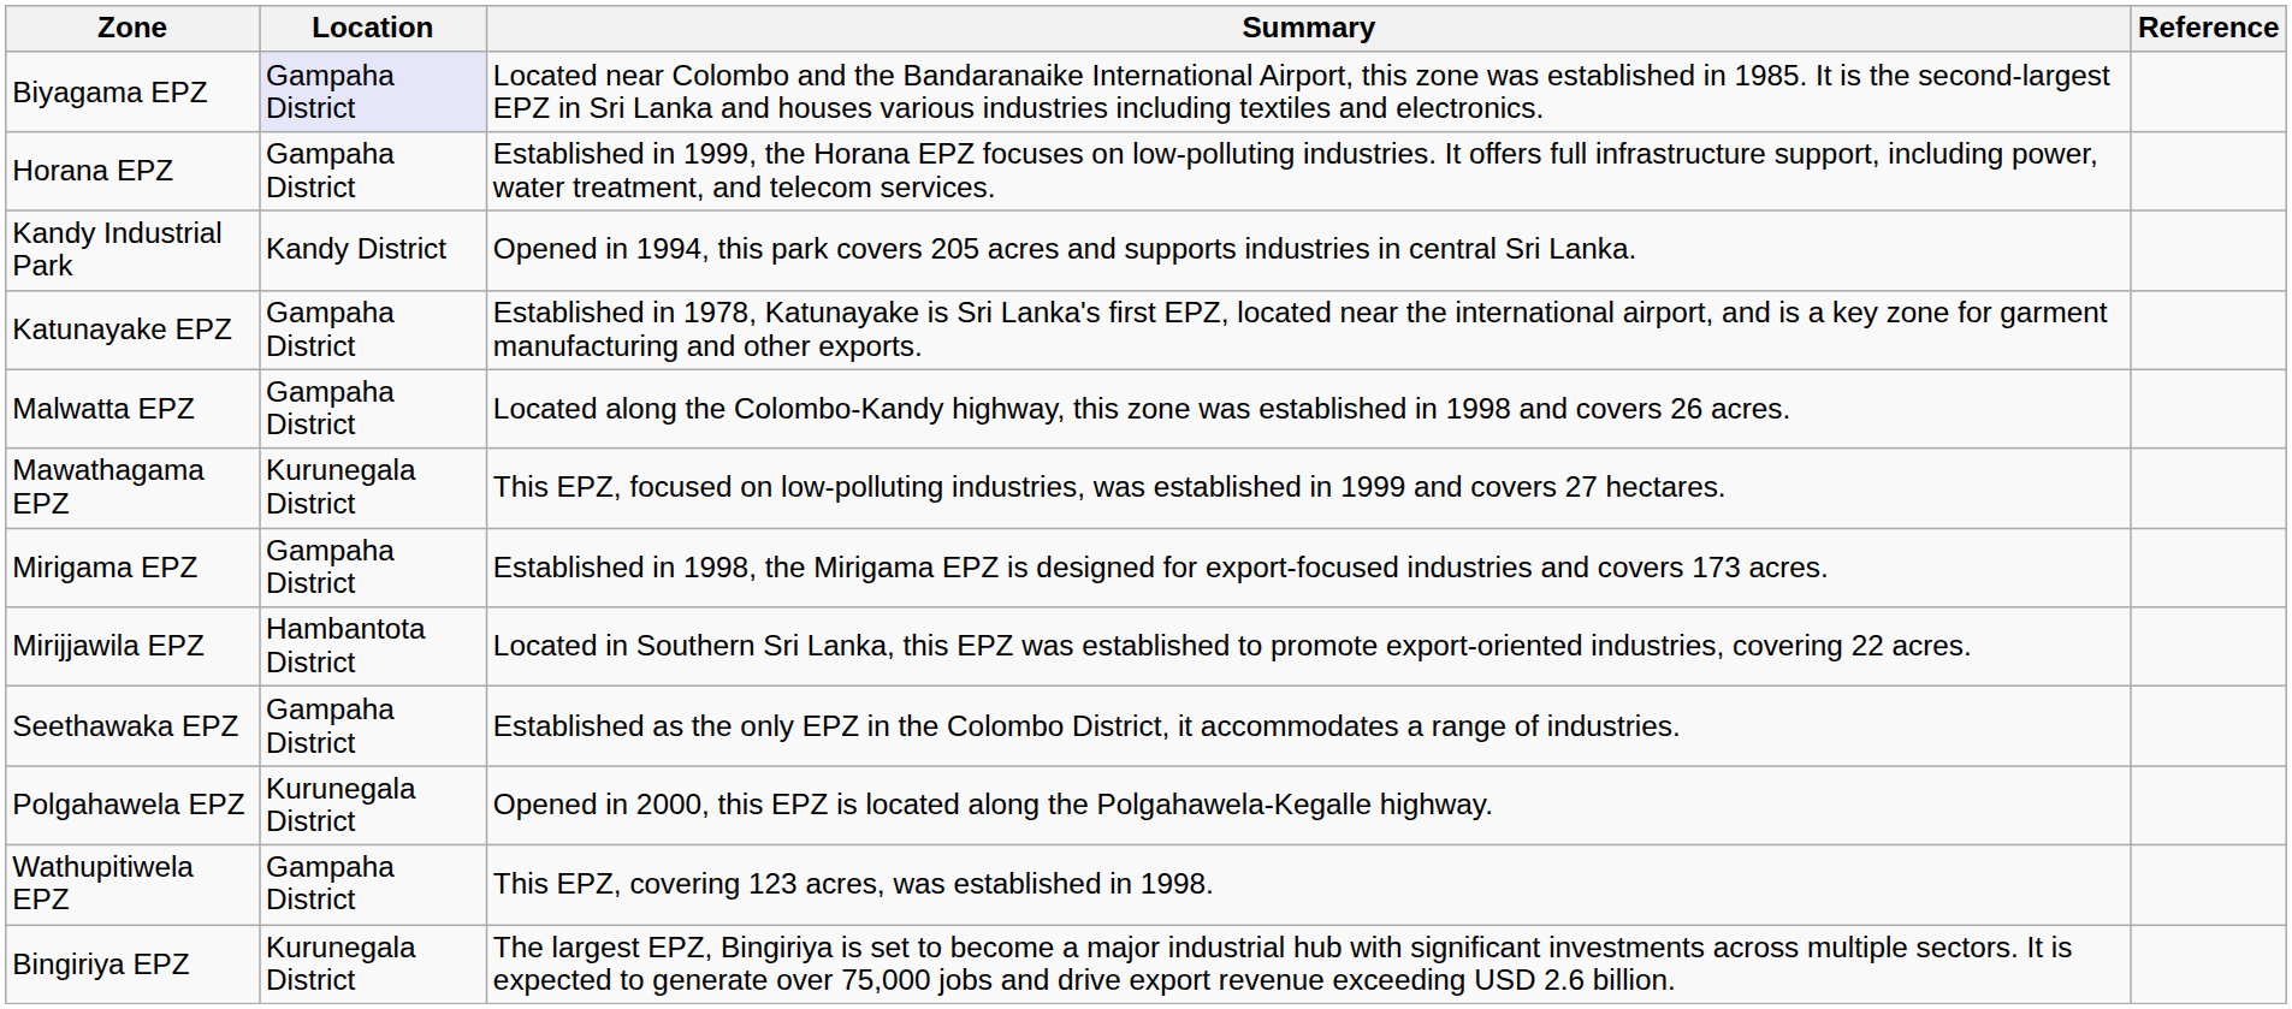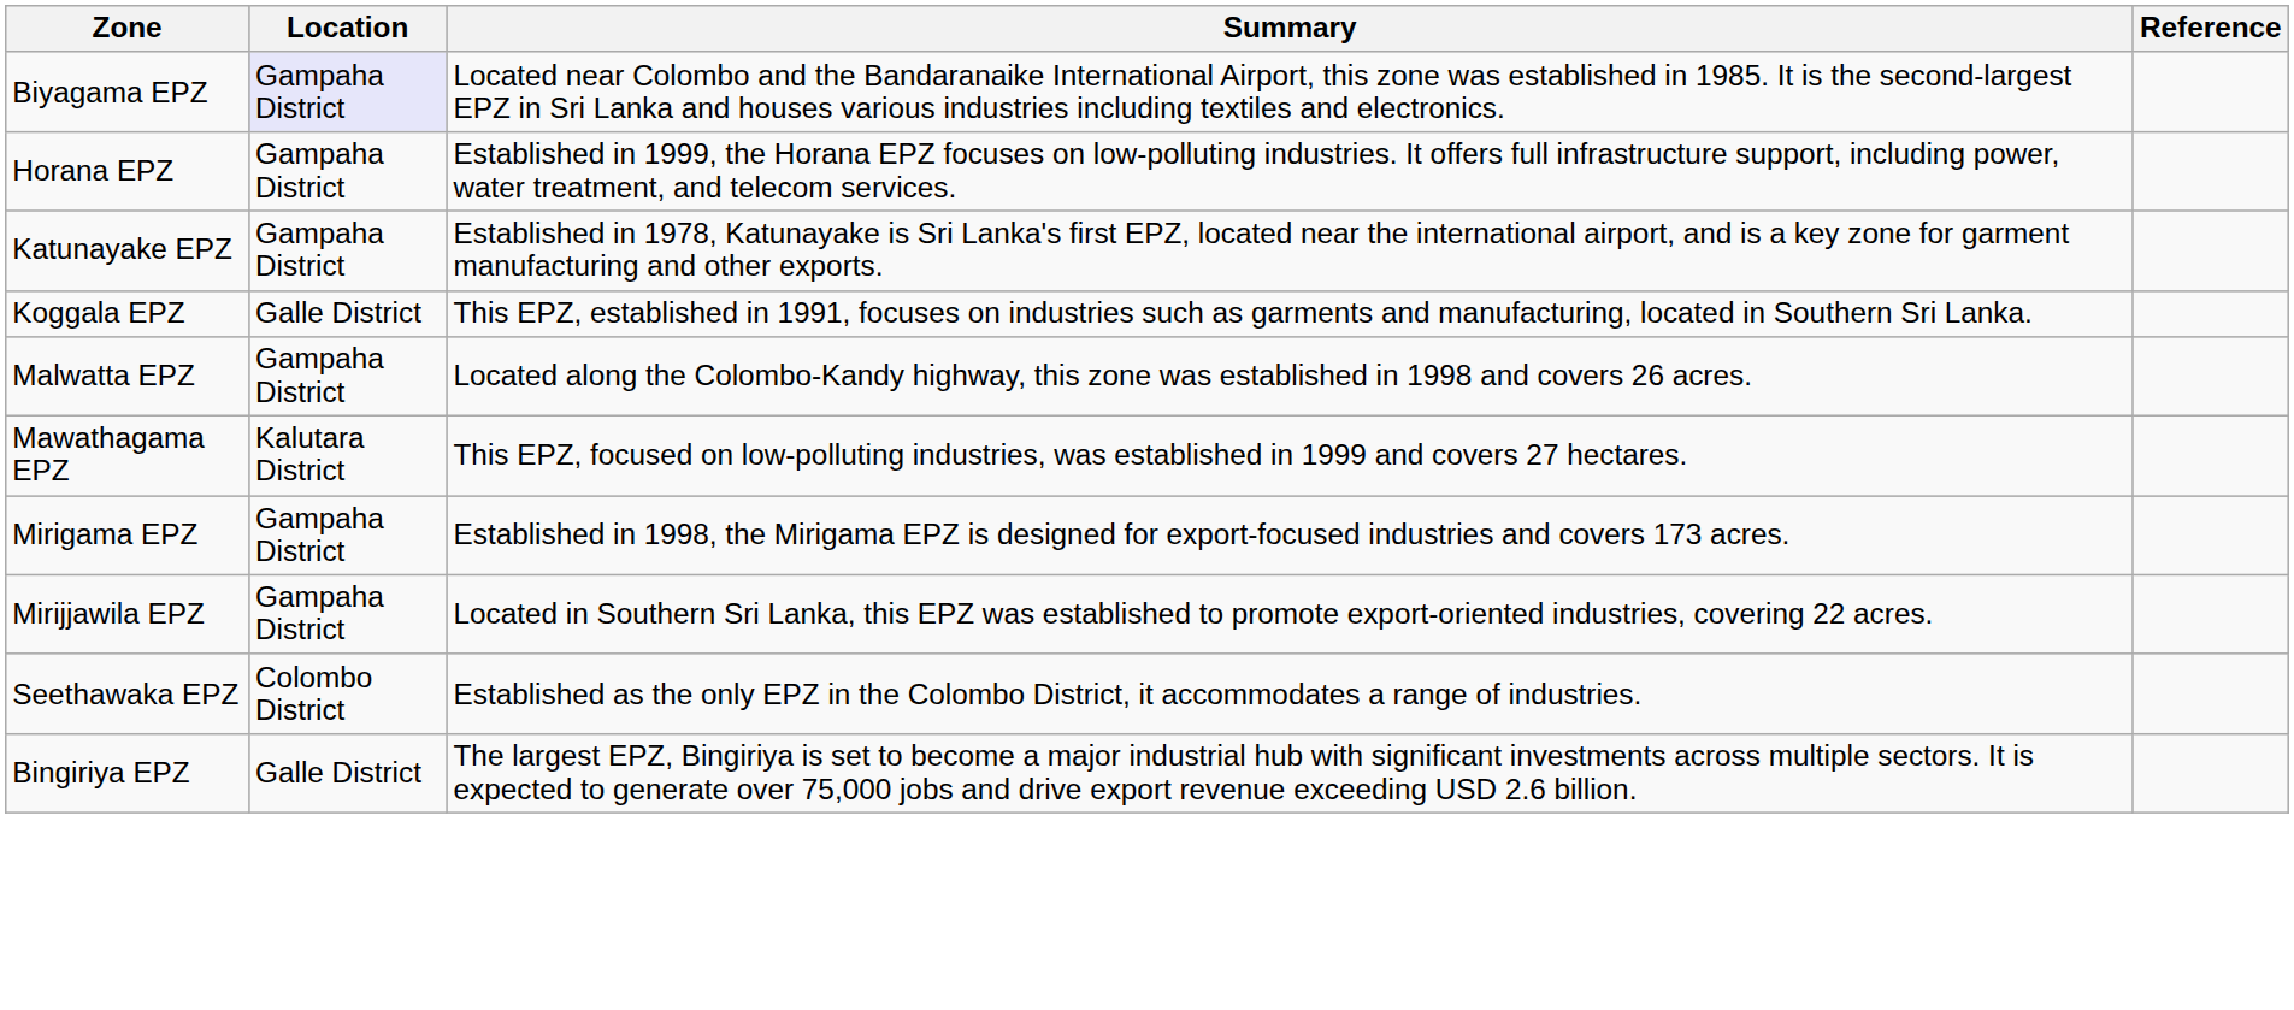- row: Kandy Industrial Park | Kandy District | Opened in 1994, this park covers 205 acres and supports industries in central Sri Lanka.
+ row: Koggala EPZ | Galle District | This EPZ, established in 1991, focuses on industries such as garments and manufacturing, located in Southern Sri Lanka.
Mawathagama EPZ | Location: Kurunegala District -> Kalutara District
Mirijjawila EPZ | Location: Hambantota District -> Gampaha District
Seethawaka EPZ | Location: Gampaha District -> Colombo District
- row: Polgahawela EPZ | Kurunegala District | Opened in 2000, this EPZ is located along the Polgahawela-Kegalle highway.
- row: Wathupitiwela EPZ | Gampaha District | This EPZ, covering 123 acres, was established in 1998.
Bingiriya EPZ | Location: Kurunegala District -> Galle District
